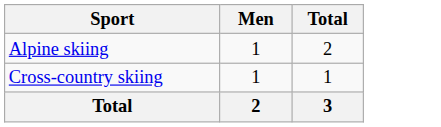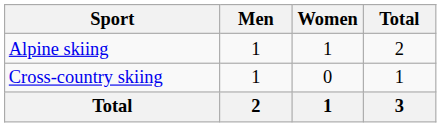+ column: Women | 1 | 0 | 1
